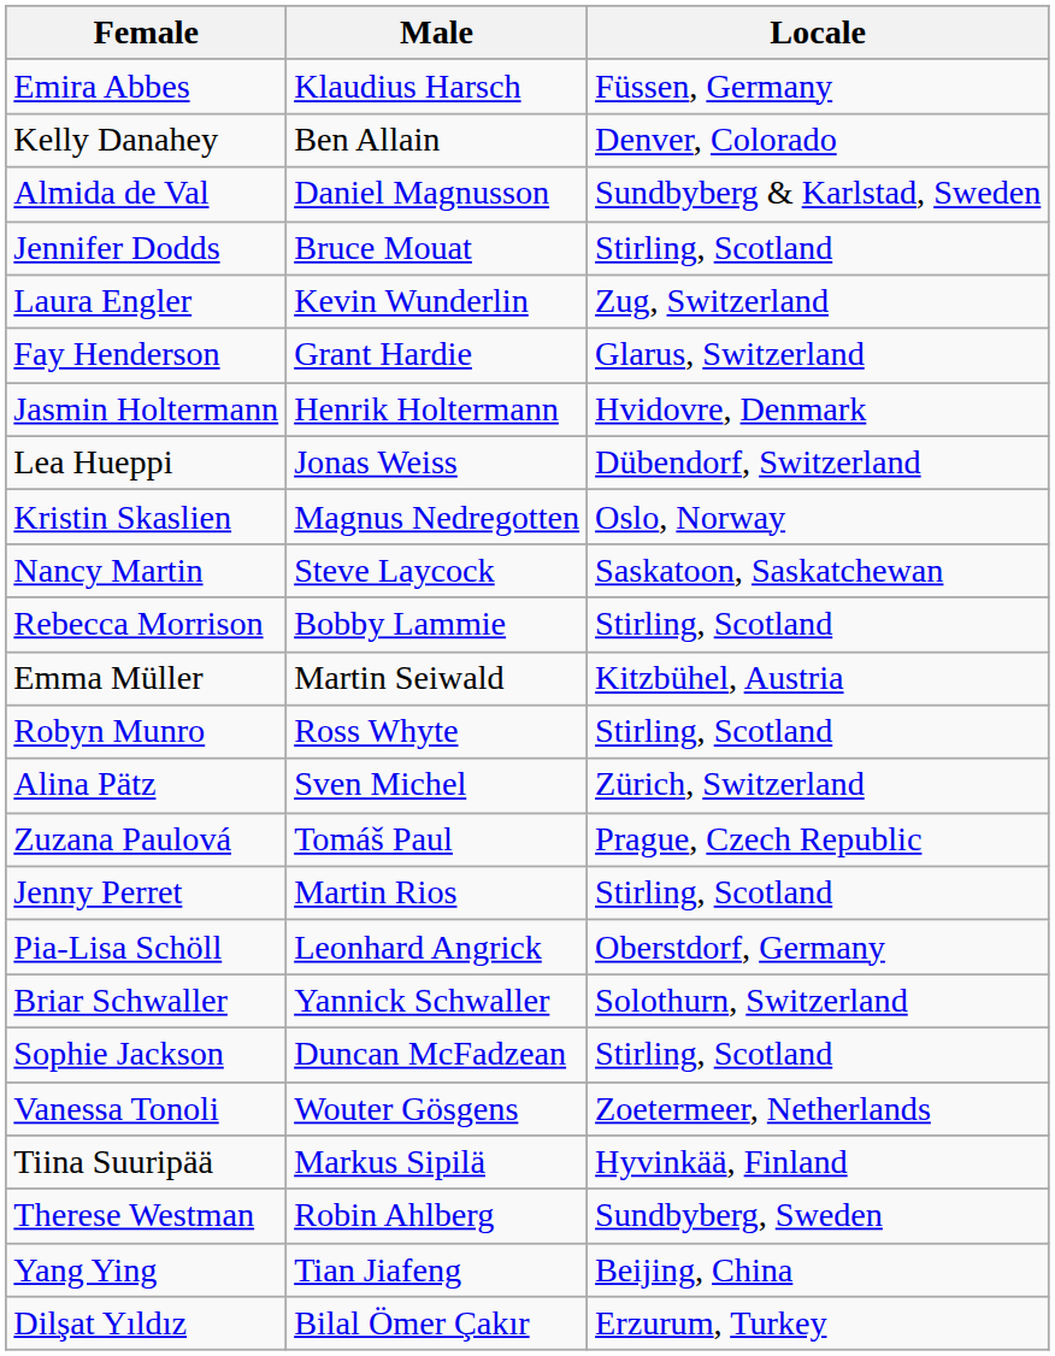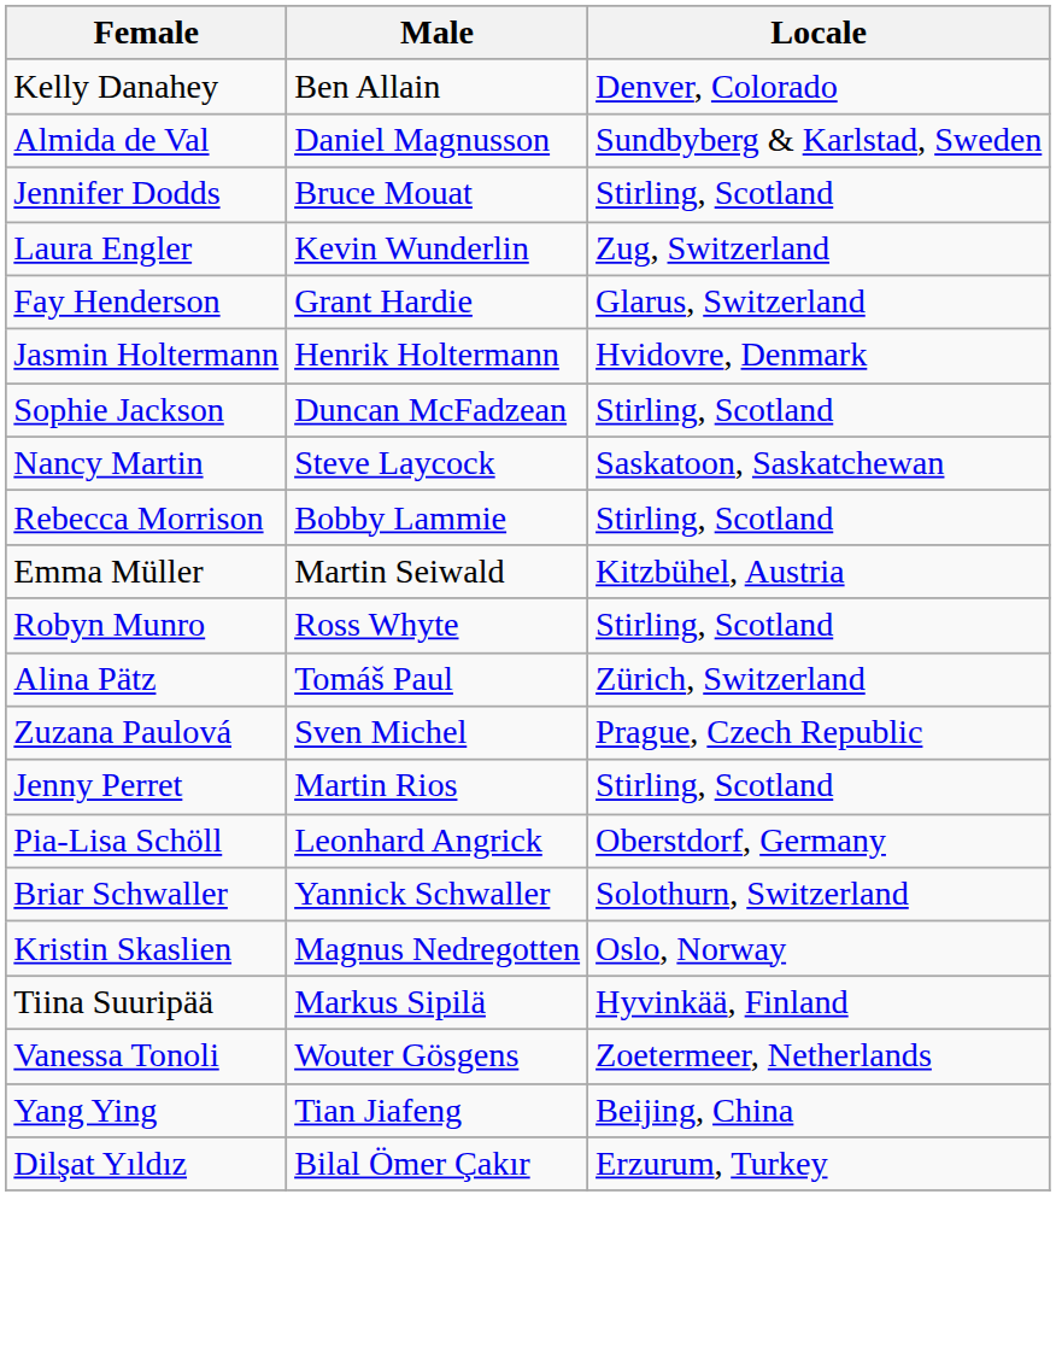- row: Emira Abbes | Klaudius Harsch | Füssen, Germany
- row: Lea Hueppi | Jonas Weiss | Dübendorf, Switzerland
rows swapped: Sophie Jackson <-> Kristin Skaslien
Alina Pätz | Male: Sven Michel -> Tomáš Paul
Zuzana Paulová | Male: Tomáš Paul -> Sven Michel
rows swapped: Tiina Suuripää <-> Vanessa Tonoli
- row: Therese Westman | Robin Ahlberg | Sundbyberg, Sweden
